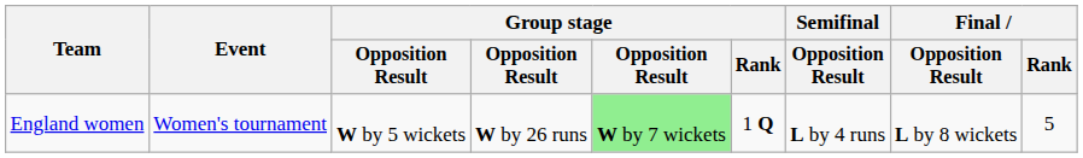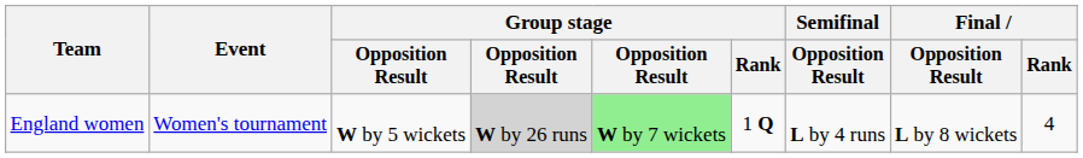England women | column 4: no background -> lightgrey background
England women | Final / Rank: 5 -> 4
